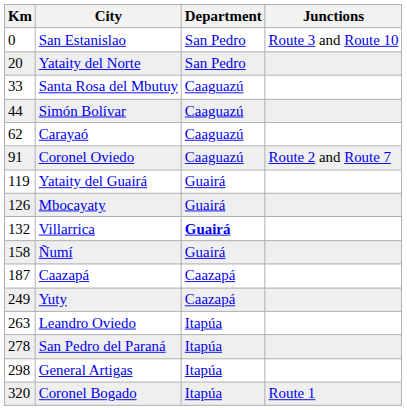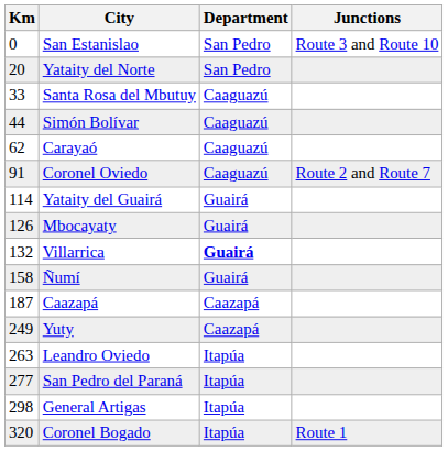Yataity del Guairá | Km: 119 -> 114
San Pedro del Paraná | Km: 278 -> 277
